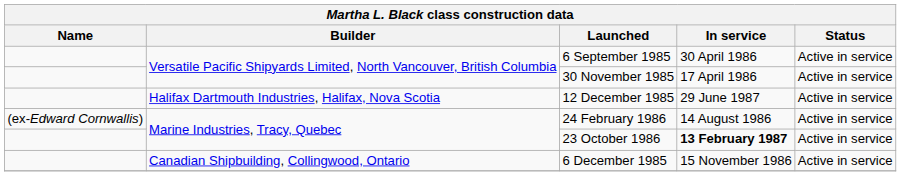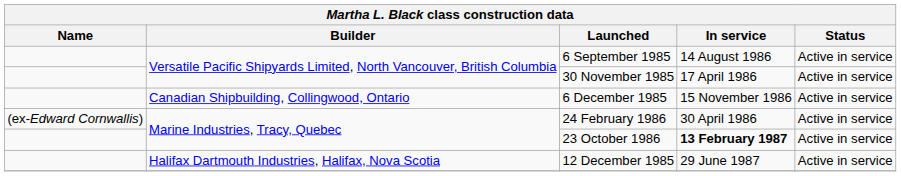6 September 1985 | In service: 30 April 1986 -> 14 August 1986
rows swapped: 6 December 1985 <-> 12 December 1985
24 February 1986 | In service: 14 August 1986 -> 30 April 1986
